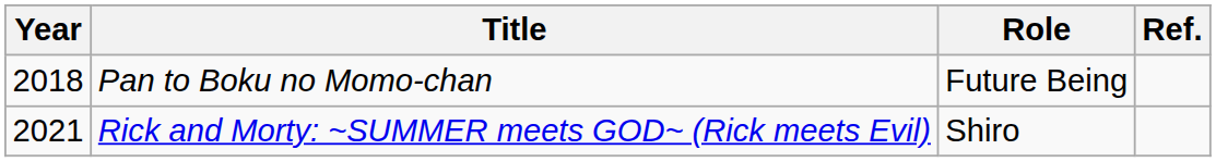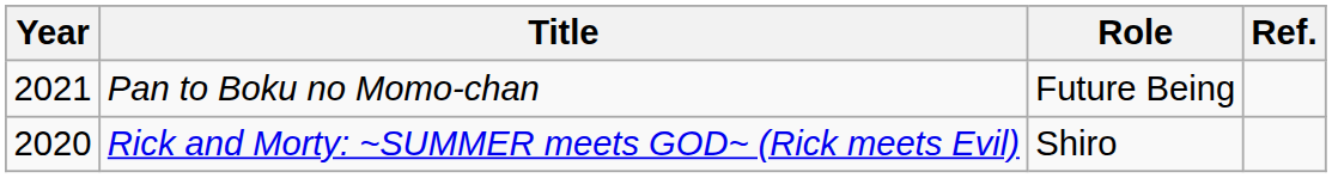Pan to Boku no Momo-chan | Year: 2018 -> 2021
Rick and Morty: ~SUMMER meets GOD~ (Rick meets Evil) | Year: 2021 -> 2020
